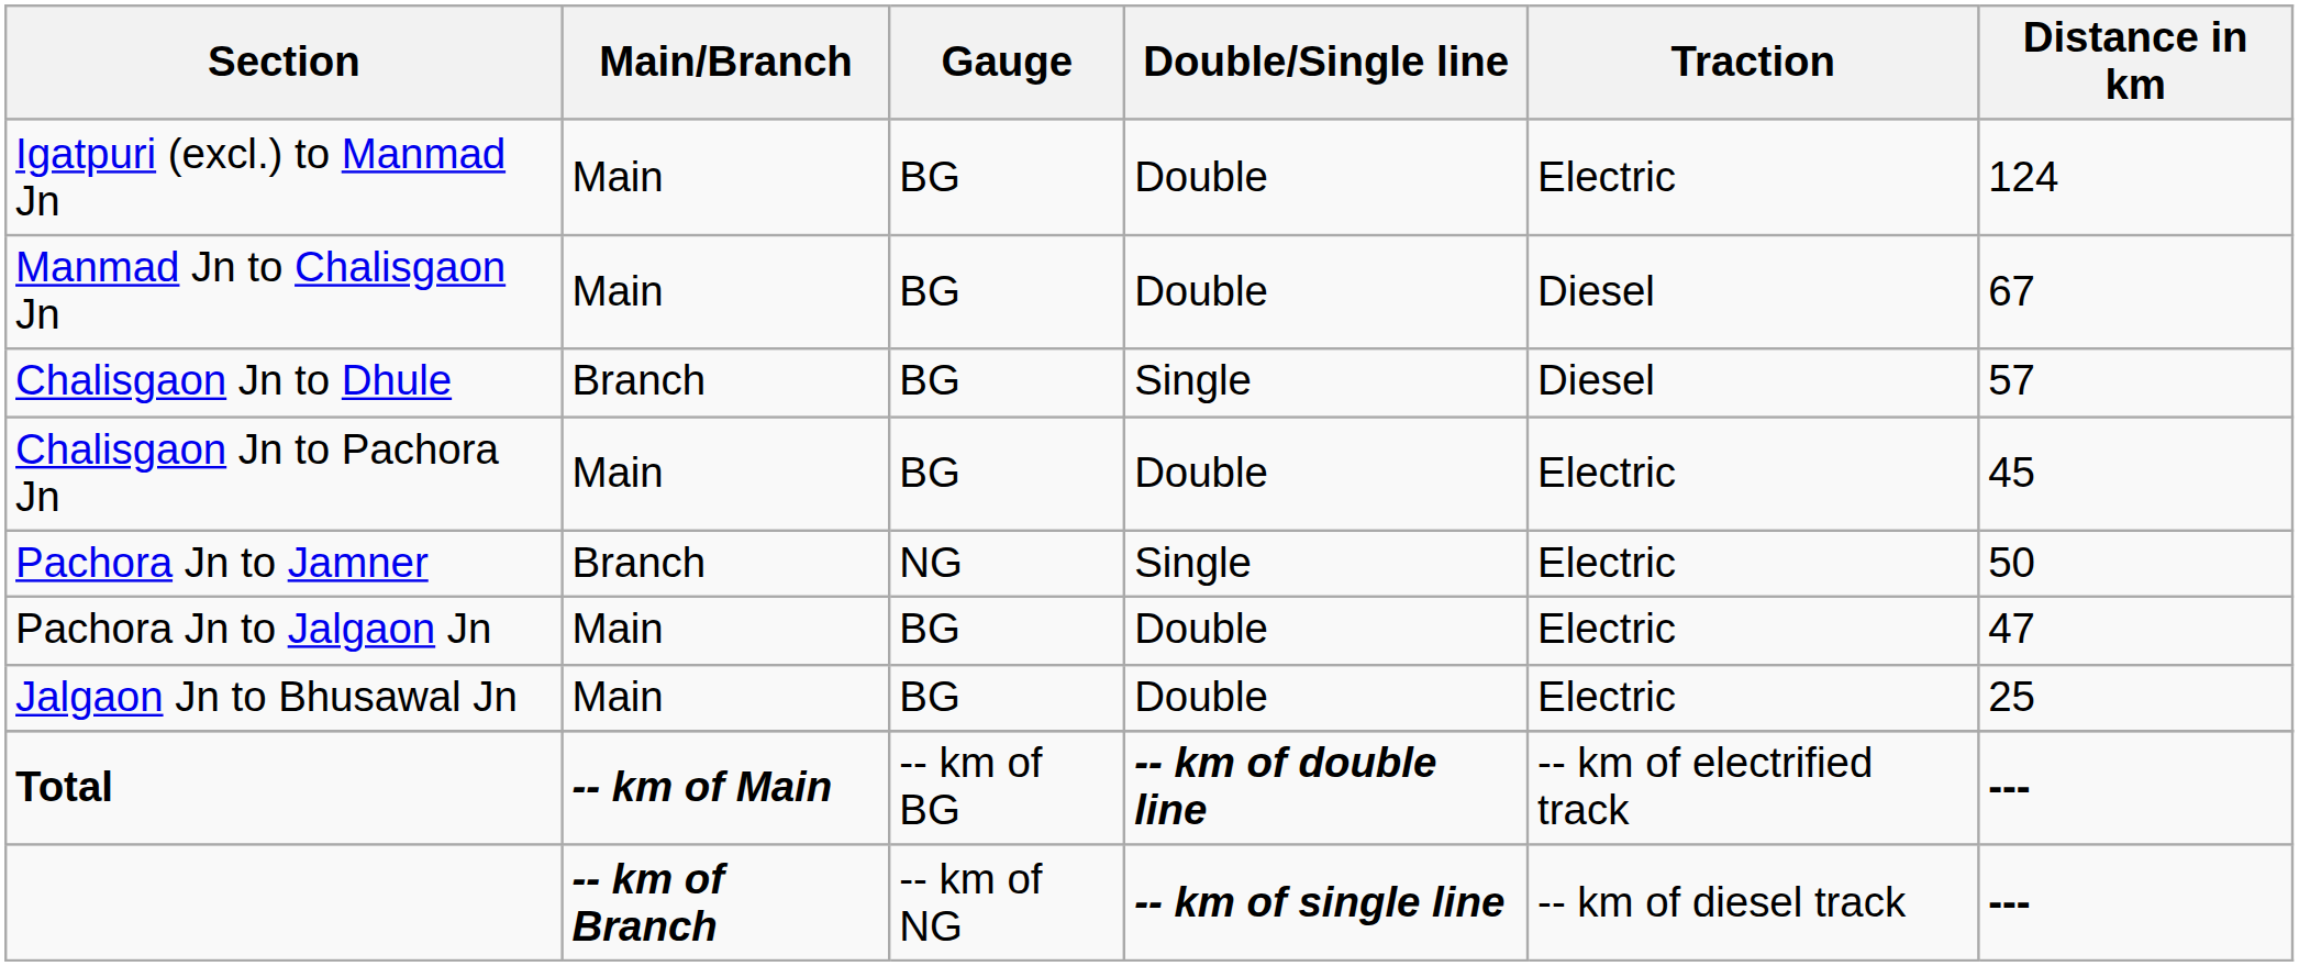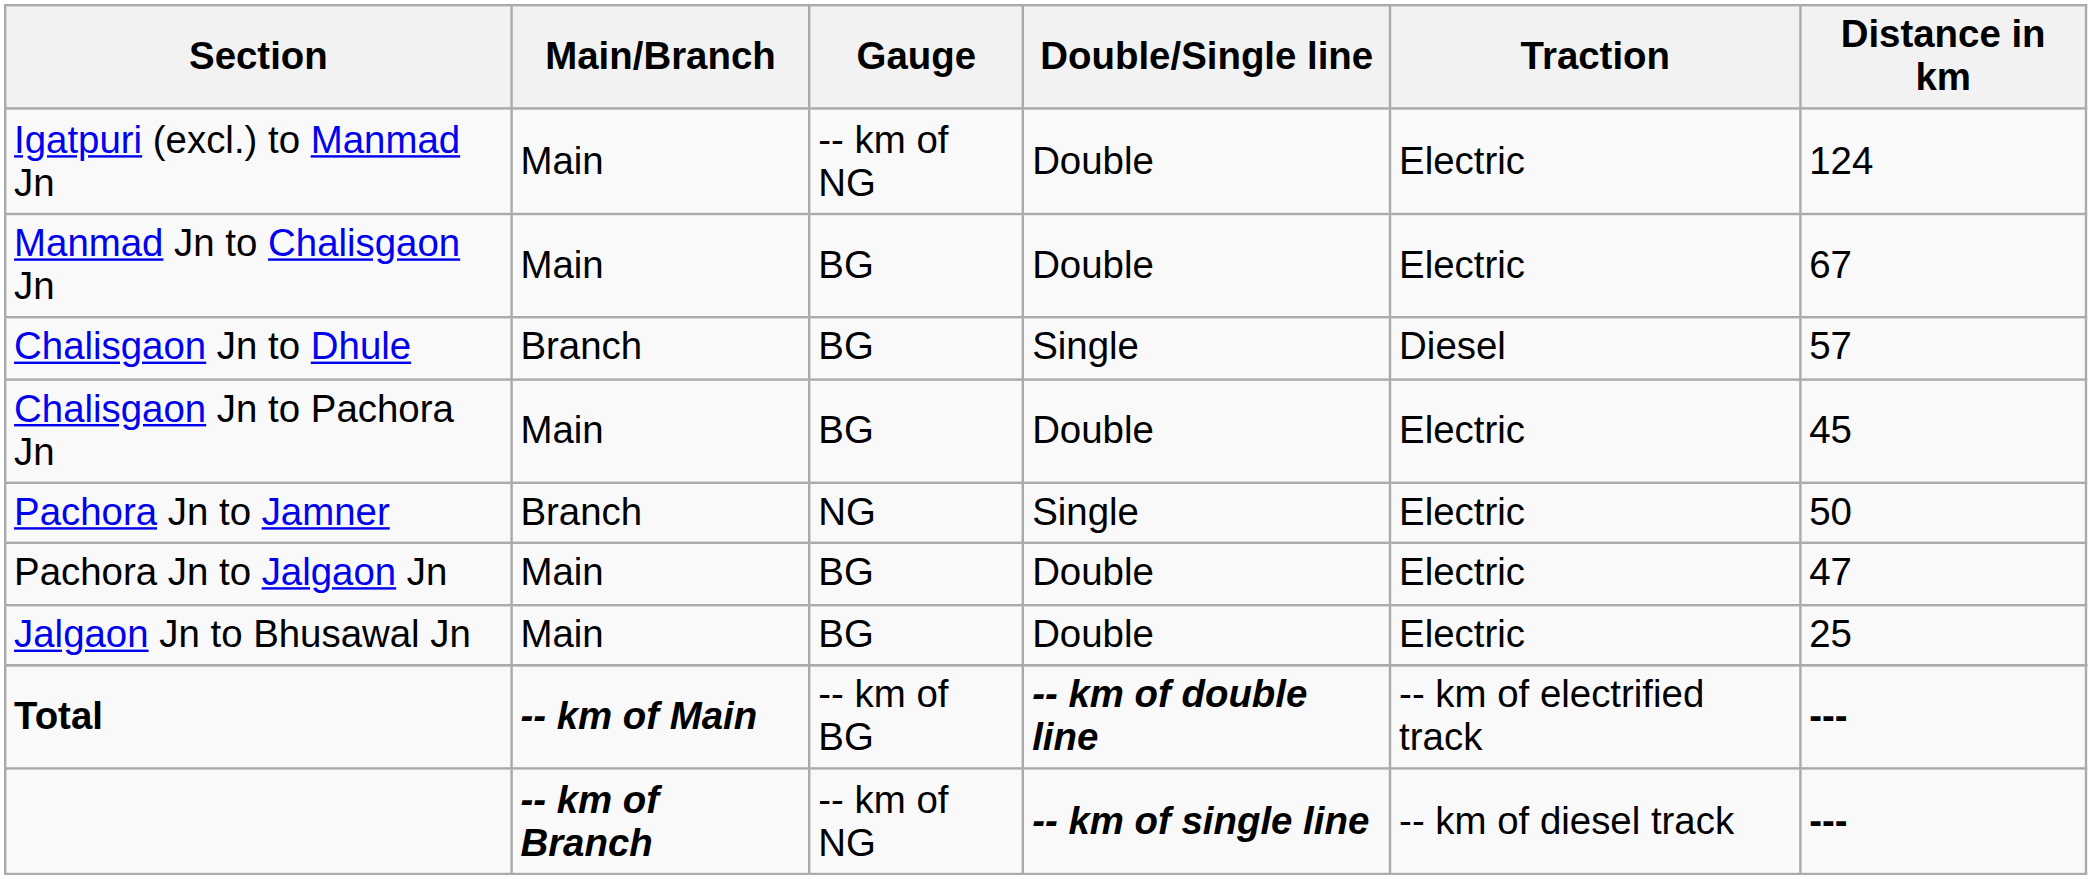Igatpuri (excl.) to Manmad Jn | Gauge: BG -> -- km of NG
Manmad Jn to Chalisgaon Jn | Traction: Diesel -> Electric
